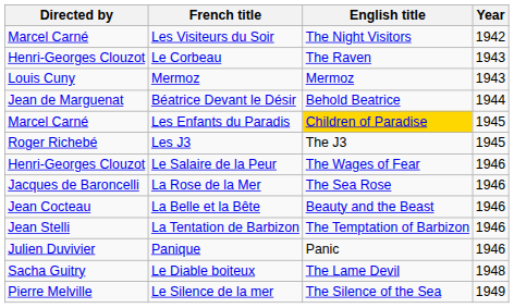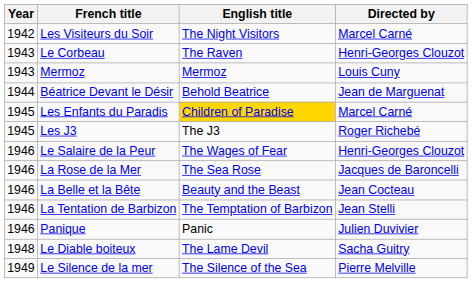columns swapped: Year <-> Directed by
